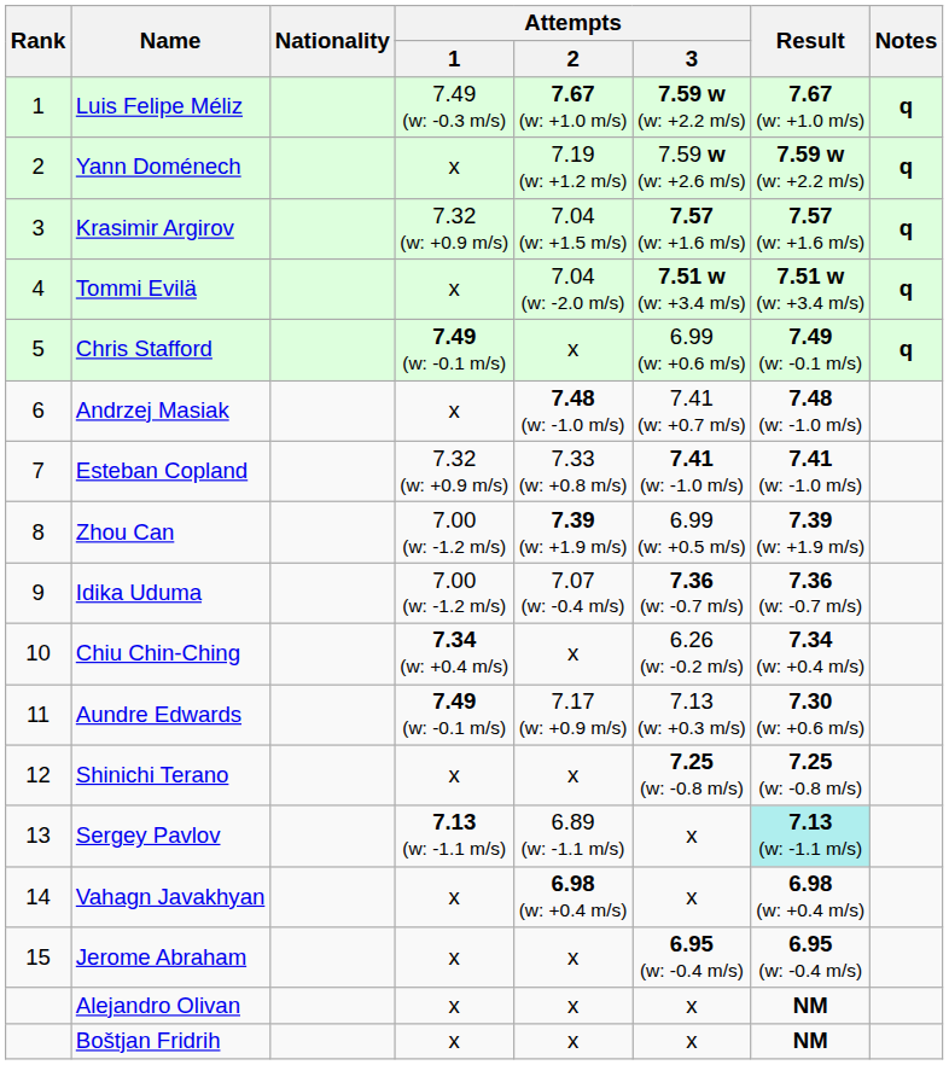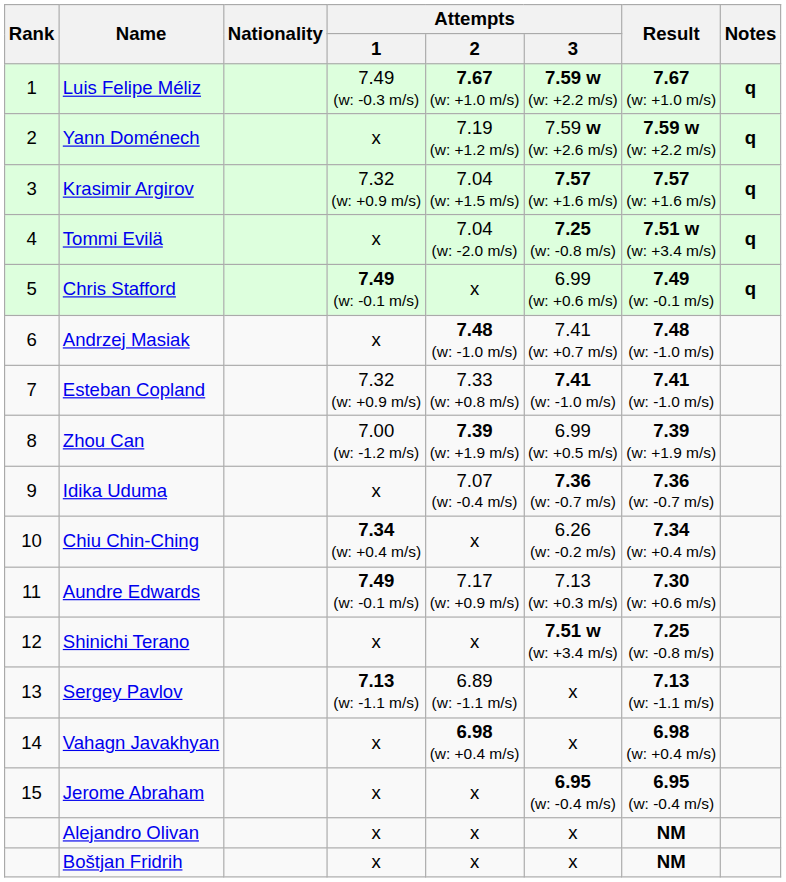Tommi Evilä | Attempts / 3: 7.51 w (w: +3.4 m/s) -> 7.25 (w: -0.8 m/s)
Idika Uduma | Attempts / 1: 7.00 (w: -1.2 m/s) -> x
Shinichi Terano | Attempts / 3: 7.25 (w: -0.8 m/s) -> 7.51 w (w: +3.4 m/s)
Sergey Pavlov | Result: paleturquoise background -> no background
